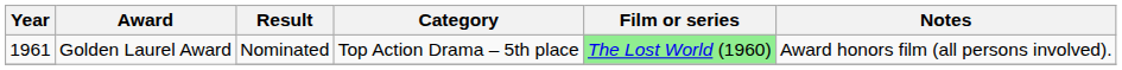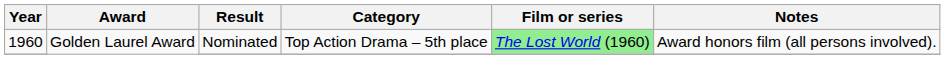Golden Laurel Award / Nominated | Year: 1961 -> 1960
